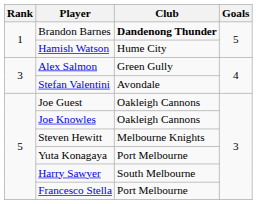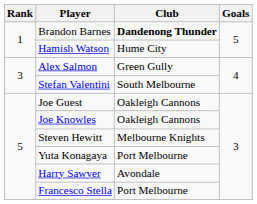Stefan Valentini | Club: Avondale -> South Melbourne
Harry Sawyer | Club: South Melbourne -> Avondale
